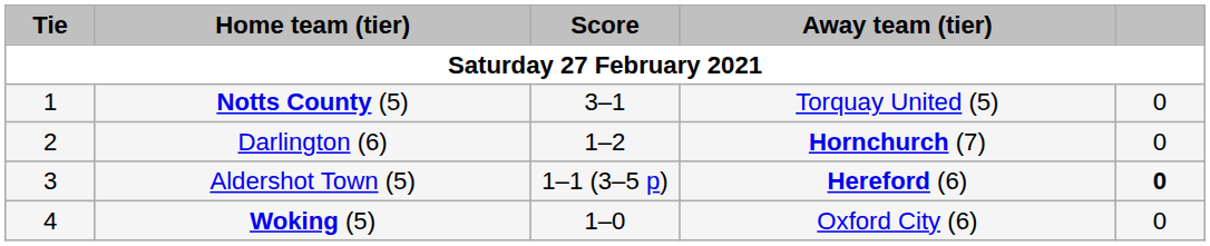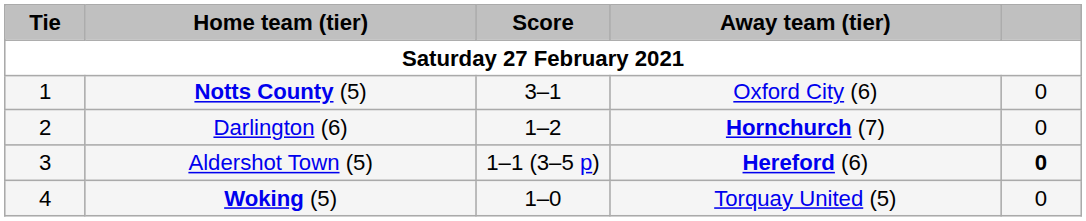Notts County (5) | Away team (tier): Torquay United (5) -> Oxford City (6)
Woking (5) | Away team (tier): Oxford City (6) -> Torquay United (5)
